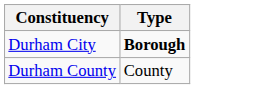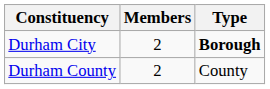+ column: Members | 2 | 2
